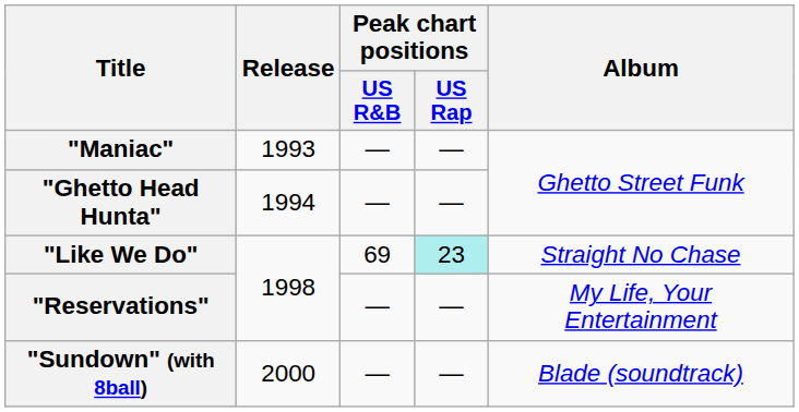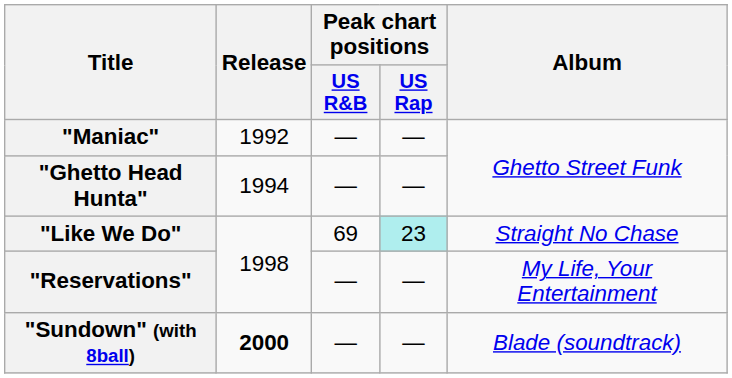"Maniac" | Release: 1993 -> 1992
"Sundown" (with 8ball) | Release: normal -> bold
